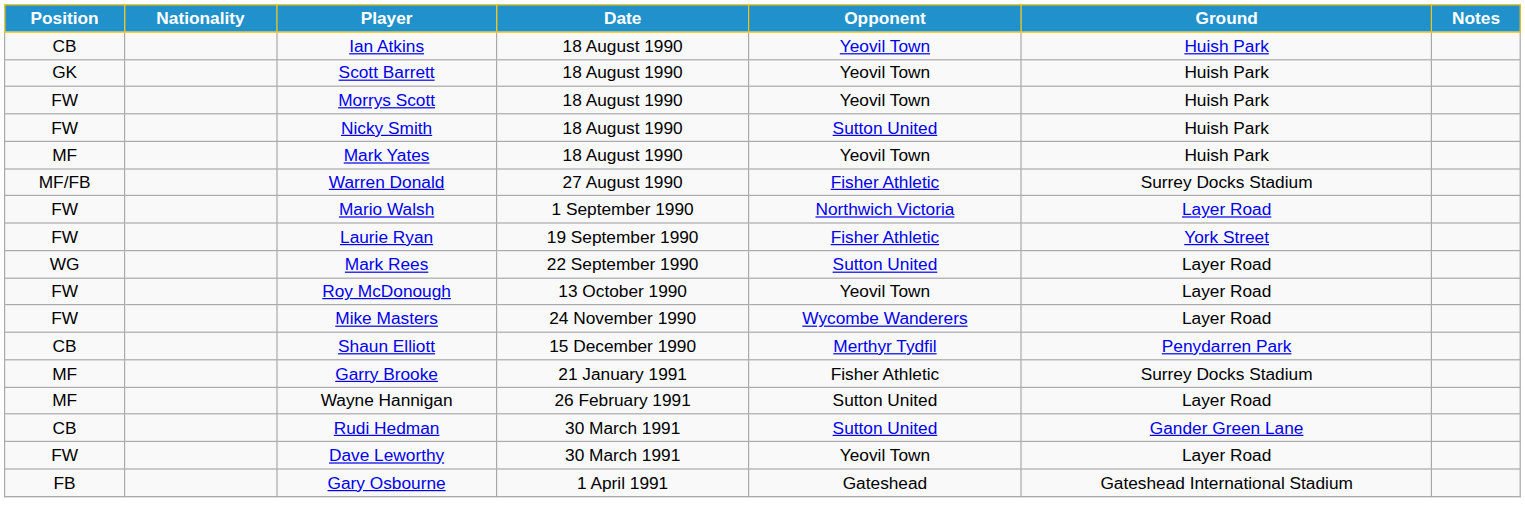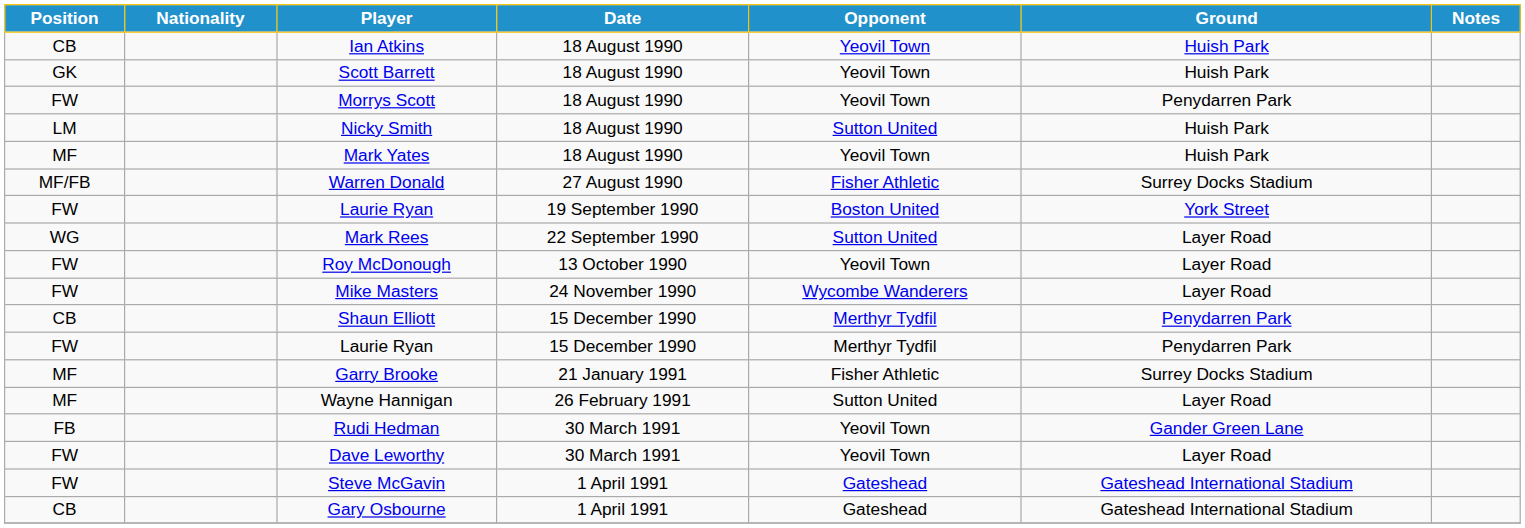Morrys Scott | Ground: Huish Park -> Penydarren Park
Nicky Smith | Position: FW -> LM
- row: FW | Mario Walsh | 1 September 1990 | Northwich Victoria | Layer Road
Laurie Ryan / 19 September 1990 | Opponent: Fisher Athletic -> Boston United
+ row: FW | Laurie Ryan | 15 December 1990 | Merthyr Tydfil | Penydarren Park
Rudi Hedman | Position: CB -> FB
Rudi Hedman | Opponent: Sutton United -> Yeovil Town
+ row: FW | Steve McGavin | 1 April 1991 | Gateshead | Gateshead International Stadium
Gary Osbourne | Position: FB -> CB
